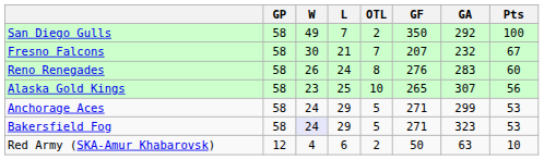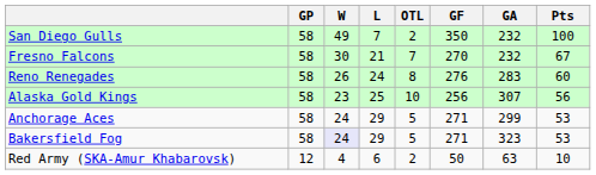San Diego Gulls | GA: 292 -> 232
Fresno Falcons | GF: 207 -> 270
Alaska Gold Kings | GF: 265 -> 256
